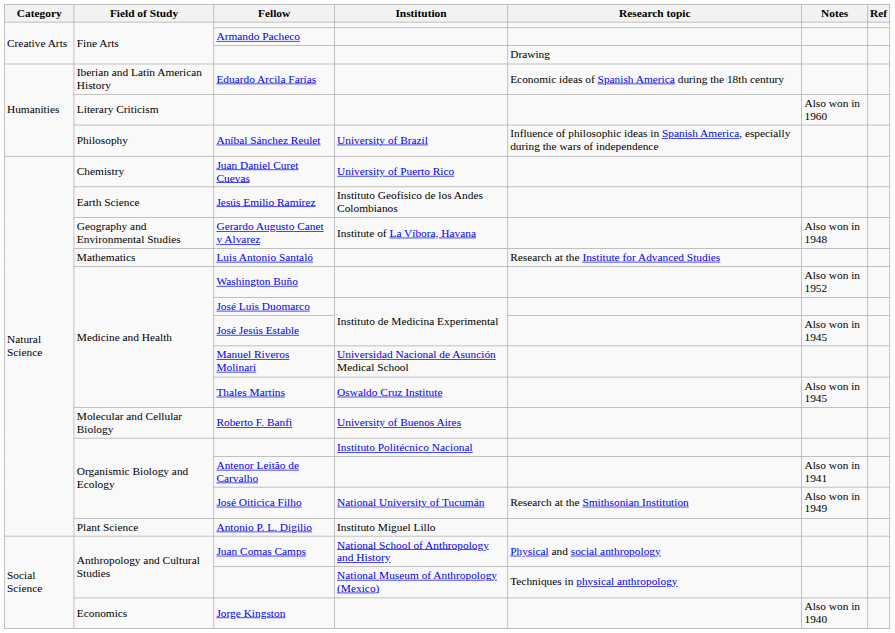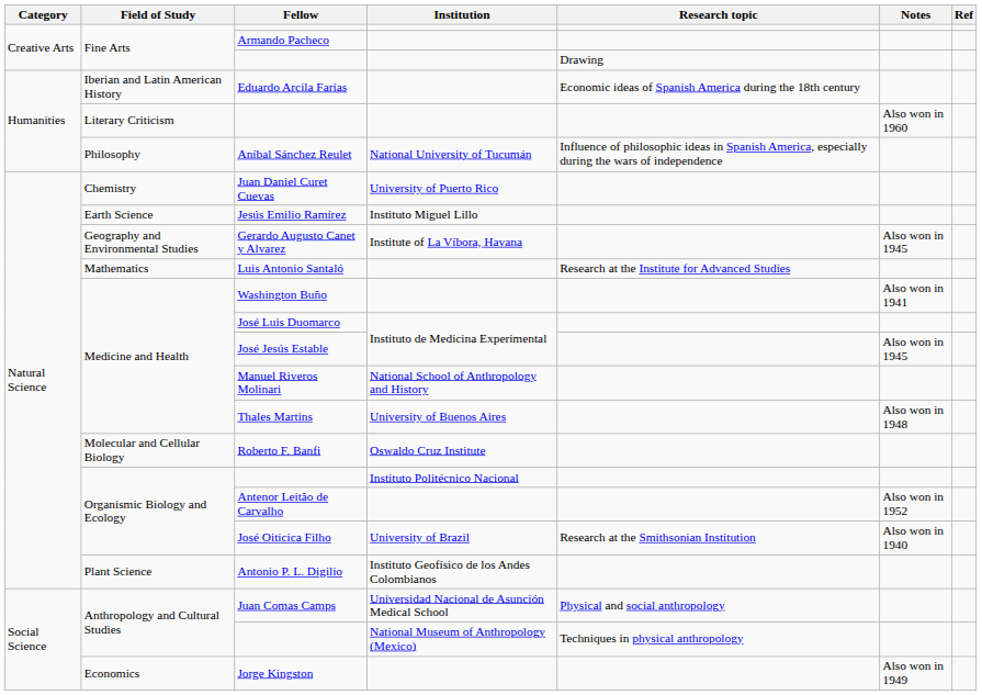Aníbal Sánchez Reulet | Institution: University of Brazil -> National University of Tucumán
Jesús Emilio Ramírez | Institution: Instituto Geofísico de los Andes Colombianos -> Instituto Miguel Lillo
Gerardo Augusto Canet y Alvarez | Notes: Also won in 1948 -> Also won in 1945
Washington Buño | Notes: Also won in 1952 -> Also won in 1941
Manuel Riveros Molinari | Institution: Universidad Nacional de Asunción Medical School -> National School of Anthropology and History
Thales Martins | Institution: Oswaldo Cruz Institute -> University of Buenos Aires
Thales Martins | Notes: Also won in 1945 -> Also won in 1948
Roberto F. Banfi | Institution: University of Buenos Aires -> Oswaldo Cruz Institute
Antenor Leitão de Carvalho | Notes: Also won in 1941 -> Also won in 1952
José Oiticica Filho | Institution: National University of Tucumán -> University of Brazil
José Oiticica Filho | Notes: Also won in 1949 -> Also won in 1940
Antonio P. L. Digilio | Institution: Instituto Miguel Lillo -> Instituto Geofísico de los Andes Colombianos
Juan Comas Camps | Institution: National School of Anthropology and History -> Universidad Nacional de Asunción Medical School
Jorge Kingston | Notes: Also won in 1940 -> Also won in 1949
